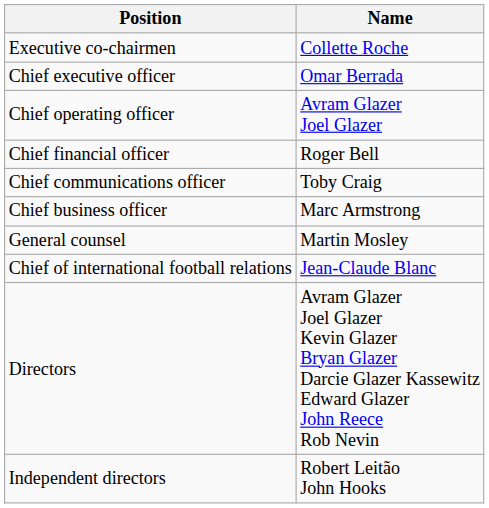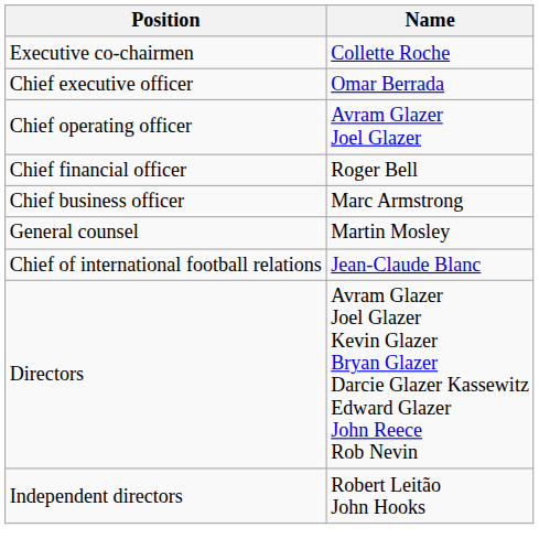- row: Chief communications officer | Toby Craig
